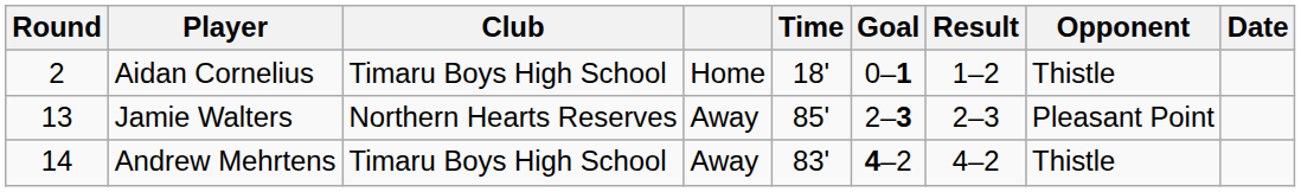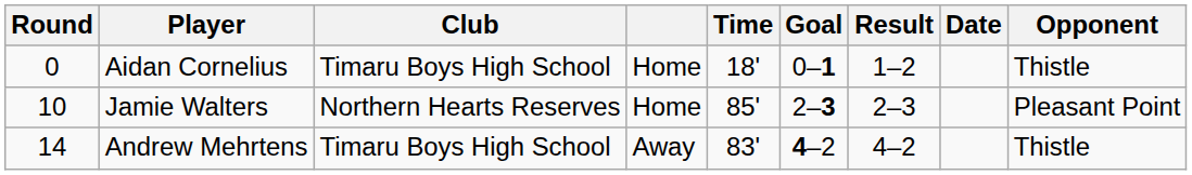columns swapped: Opponent <-> Date
Aidan Cornelius | Round: 2 -> 0
Jamie Walters | Round: 13 -> 10
Jamie Walters | column 4: Away -> Home
